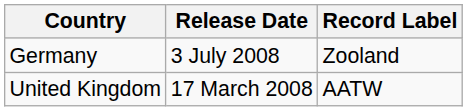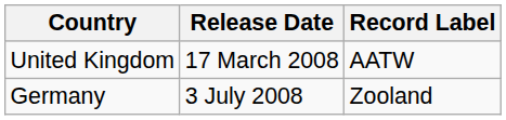rows swapped: Germany <-> United Kingdom
